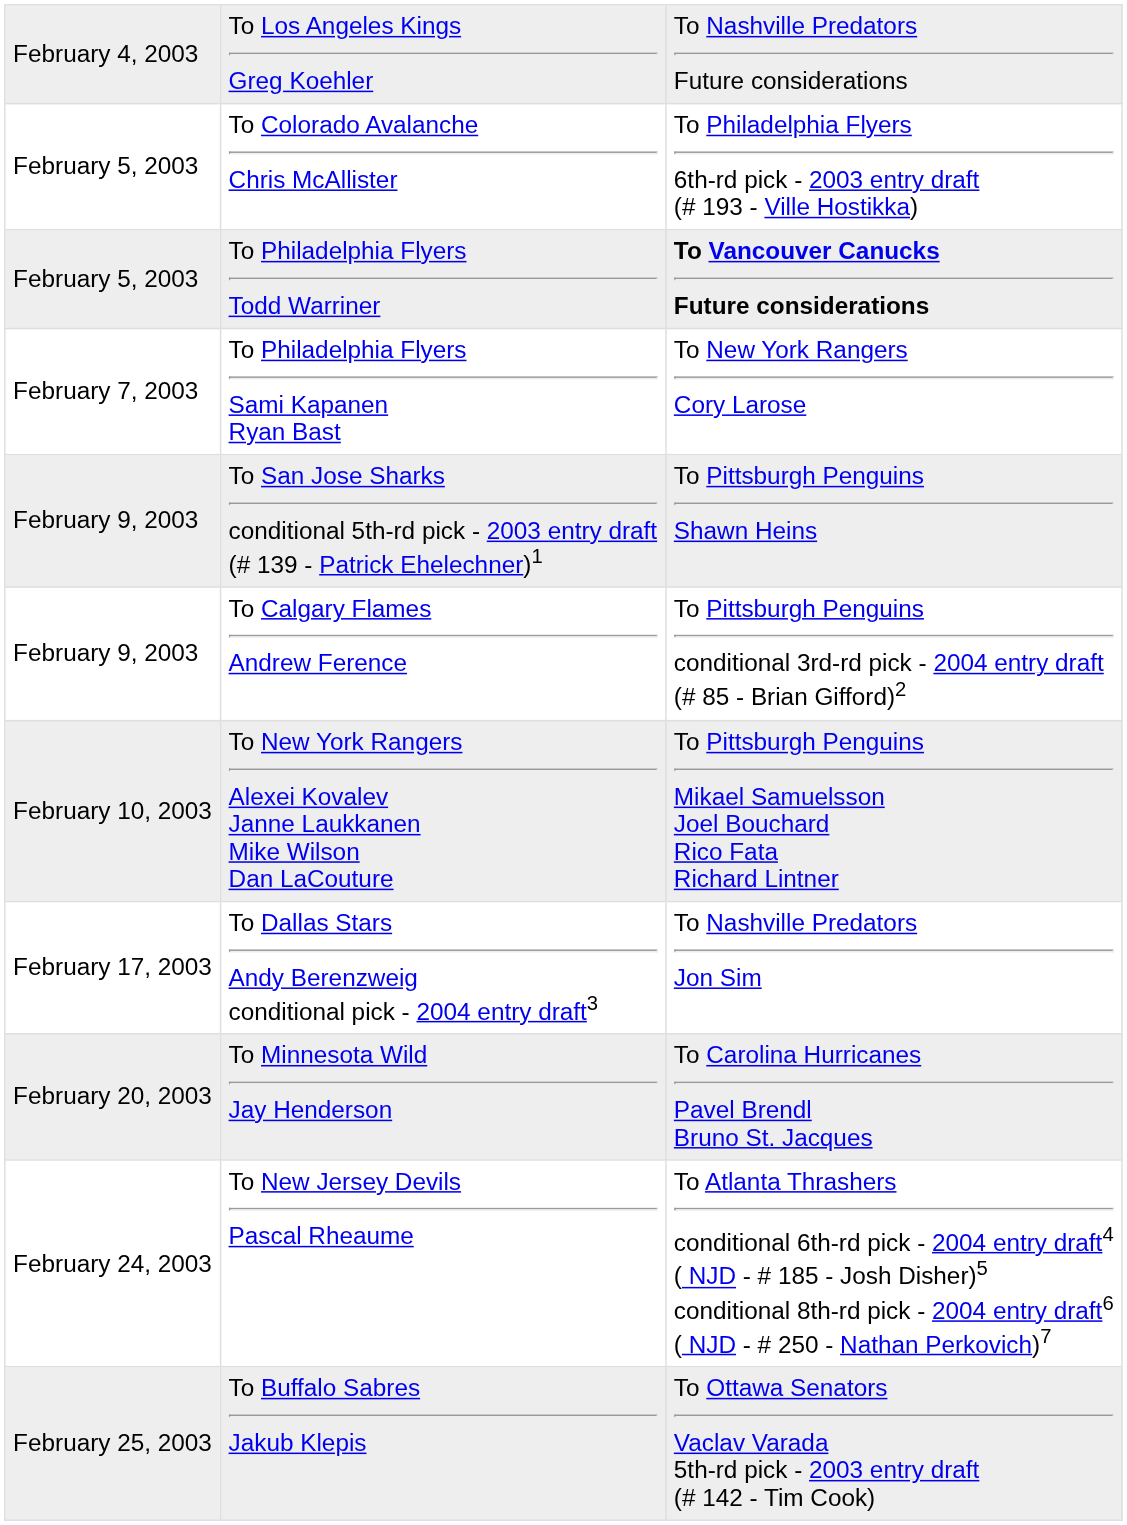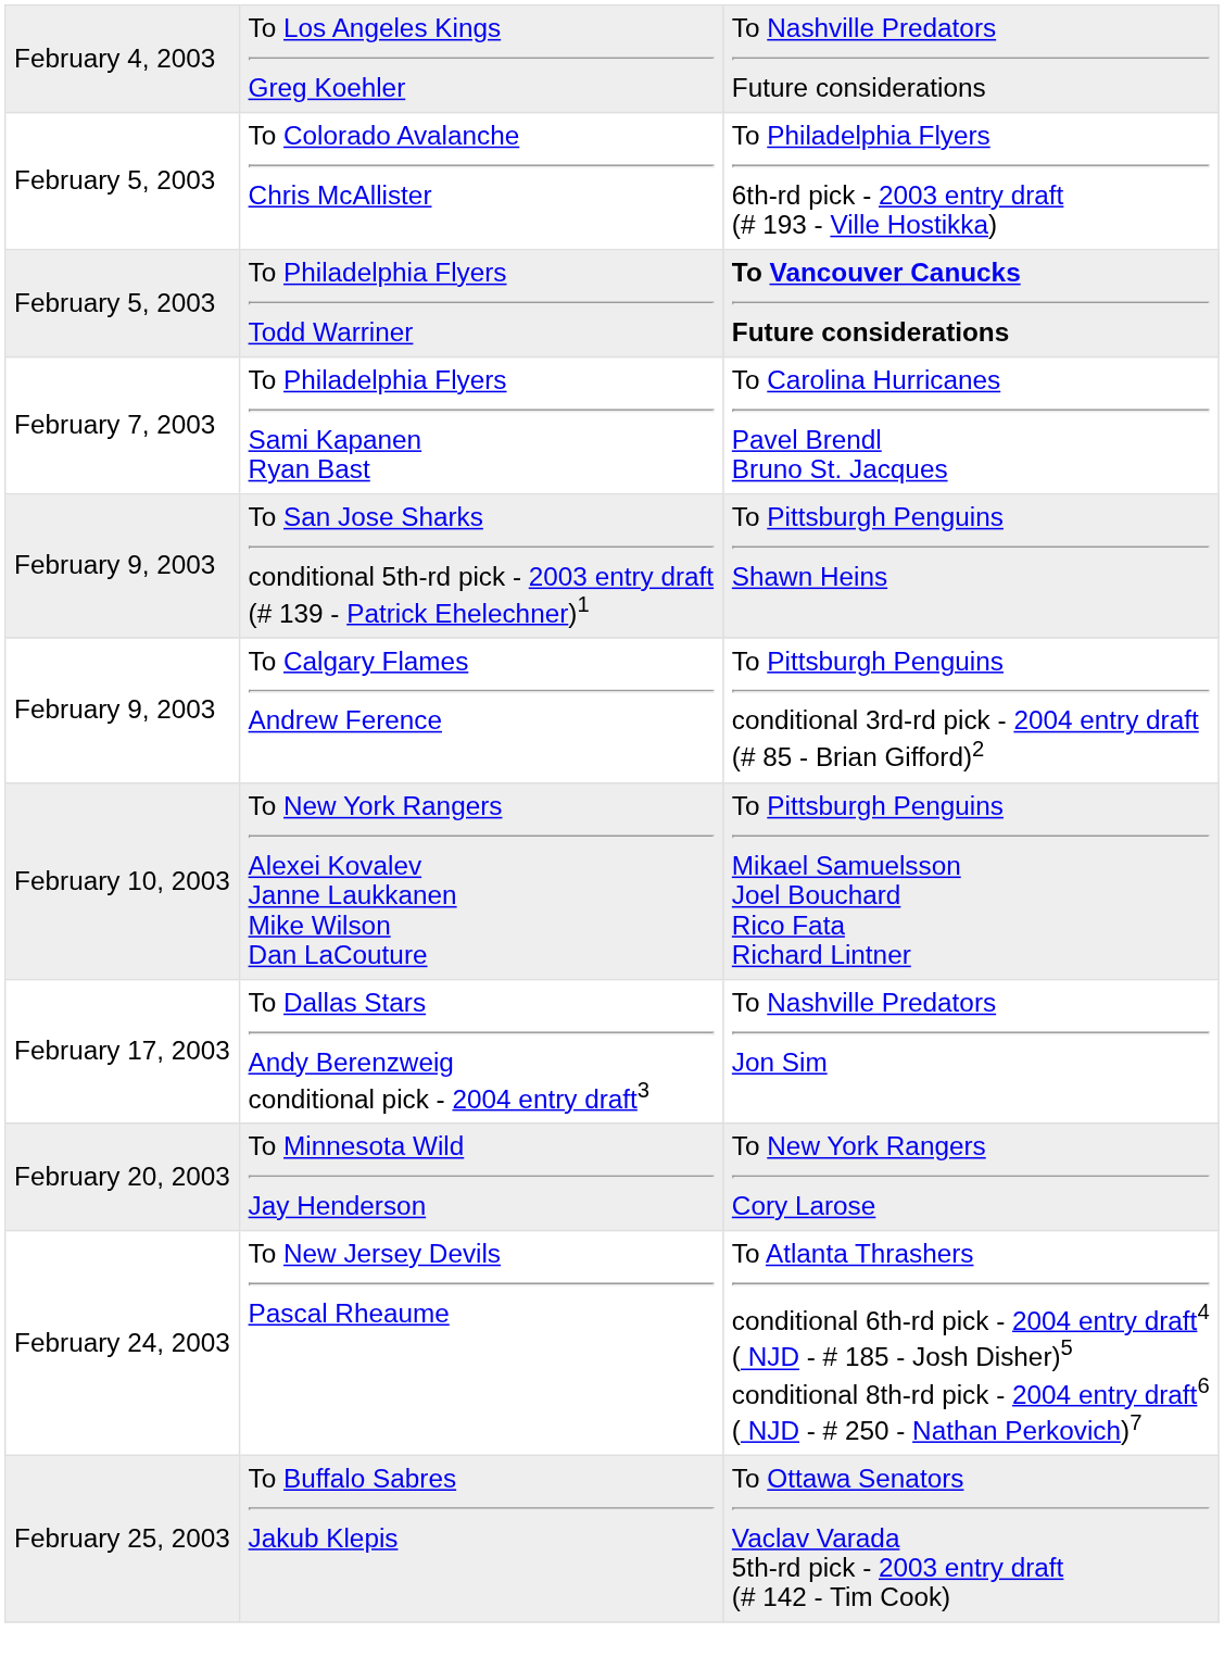To Philadelphia Flyers Sami Kapanen Ryan Bast | column 3: To New York Rangers Cory Larose -> To Carolina Hurricanes Pavel Brendl Bruno St. Jacques
To Minnesota Wild Jay Henderson | column 3: To Carolina Hurricanes Pavel Brendl Bruno St. Jacques -> To New York Rangers Cory Larose
